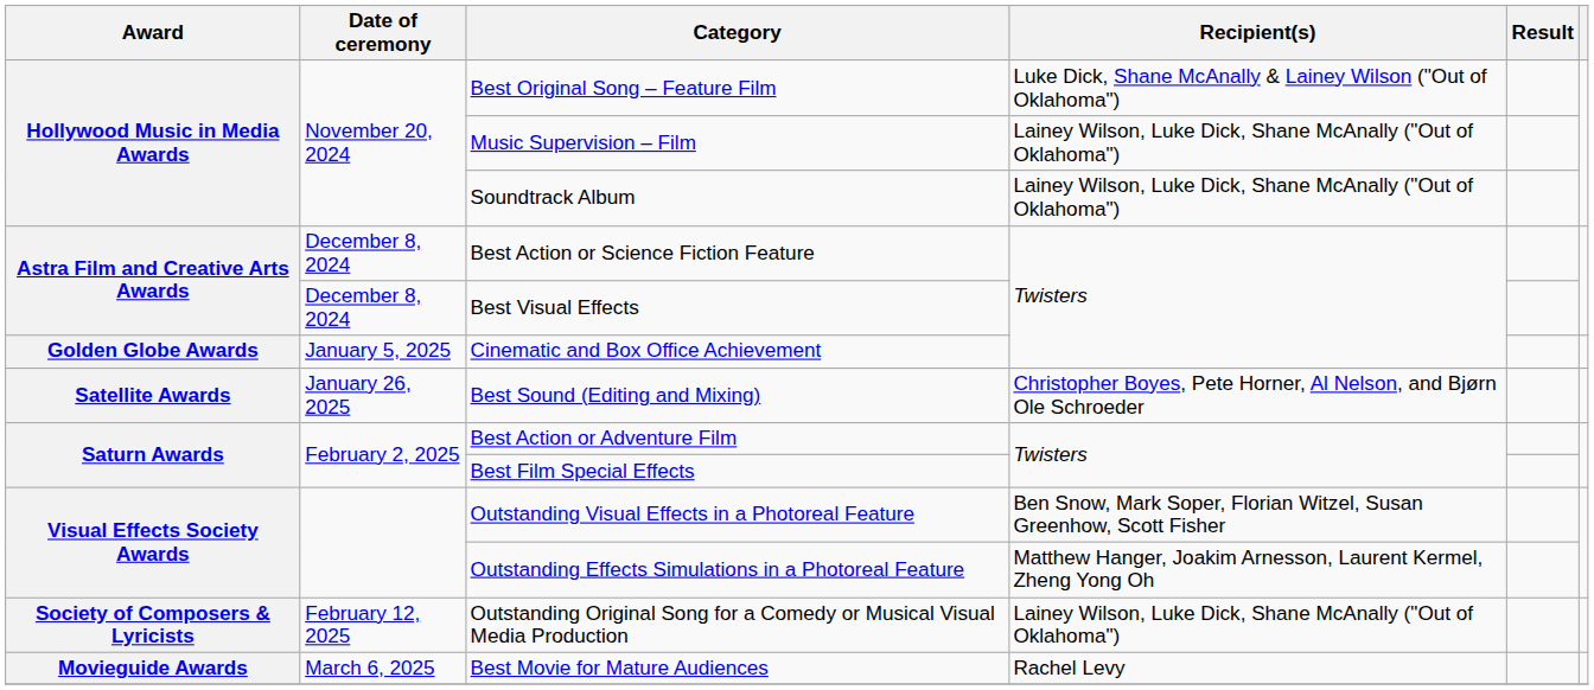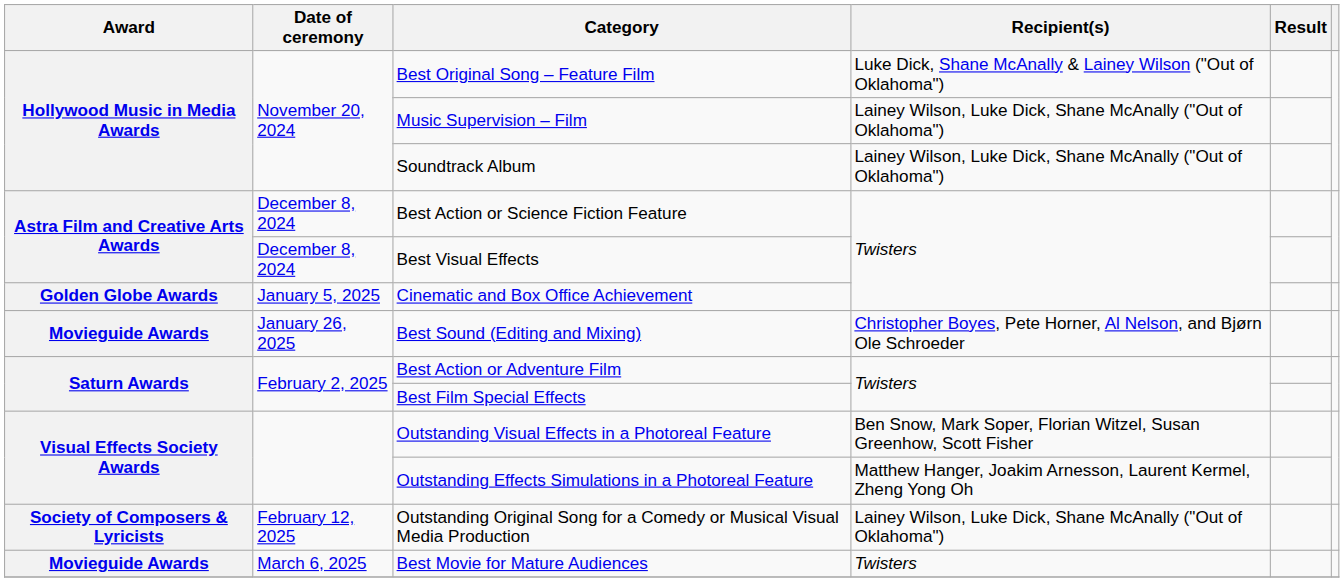Best Sound (Editing and Mixing) | Award: Satellite Awards -> Movieguide Awards
Best Movie for Mature Audiences | Recipient(s): Rachel Levy -> Twisters
